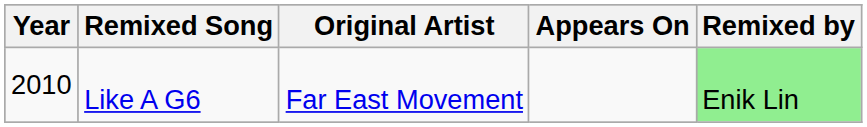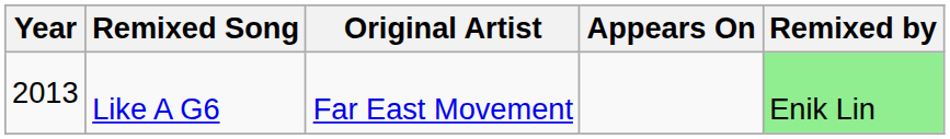Like A G6 | Year: 2010 -> 2013
